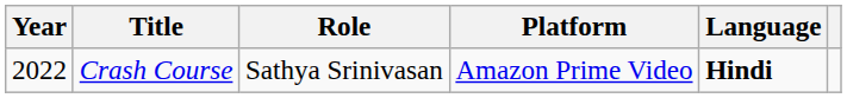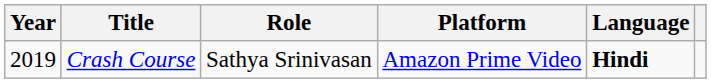Crash Course | Year: 2022 -> 2019
